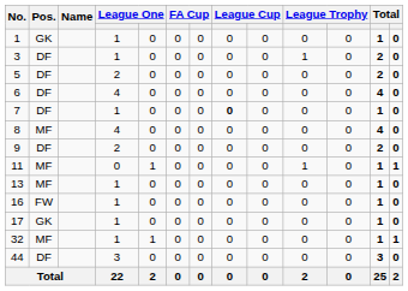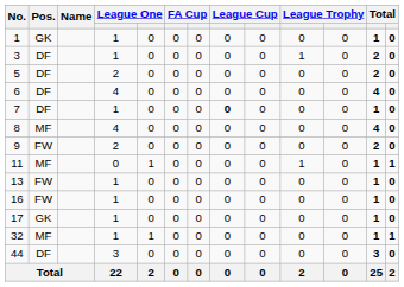9 | Pos.: DF -> FW
13 | Pos.: MF -> FW
